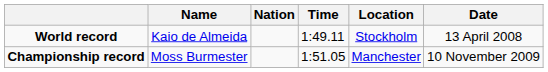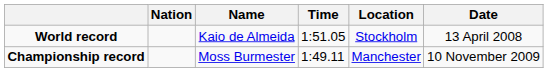columns swapped: Name <-> Nation
World record | Time: 1:49.11 -> 1:51.05
Championship record | Time: 1:51.05 -> 1:49.11
